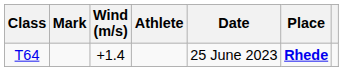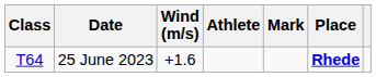columns swapped: Mark <-> Date
T64 | Wind (m/s): +1.4 -> +1.6
